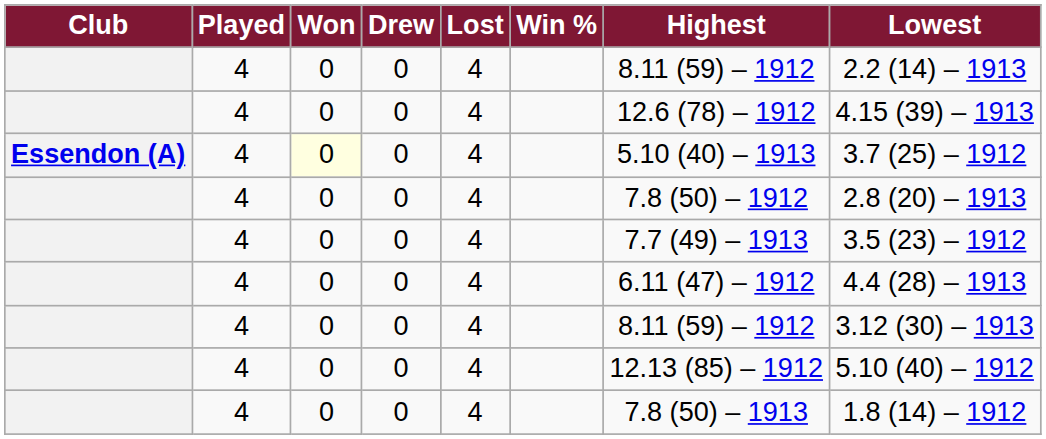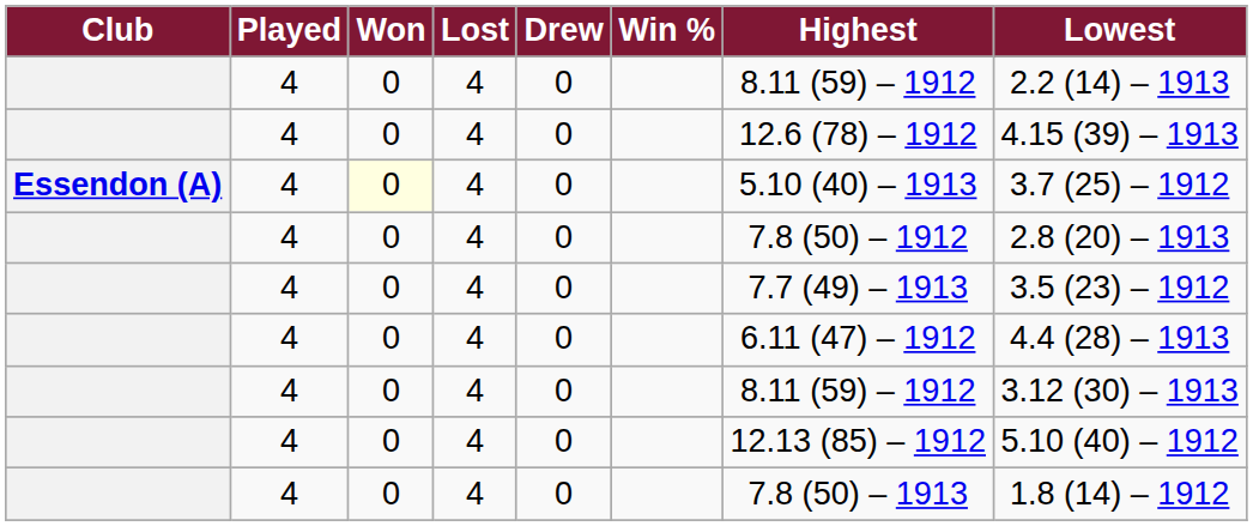columns swapped: Lost <-> Drew
